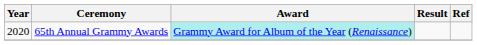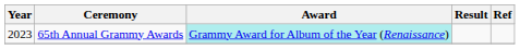65th Annual Grammy Awards | Year: 2020 -> 2023
